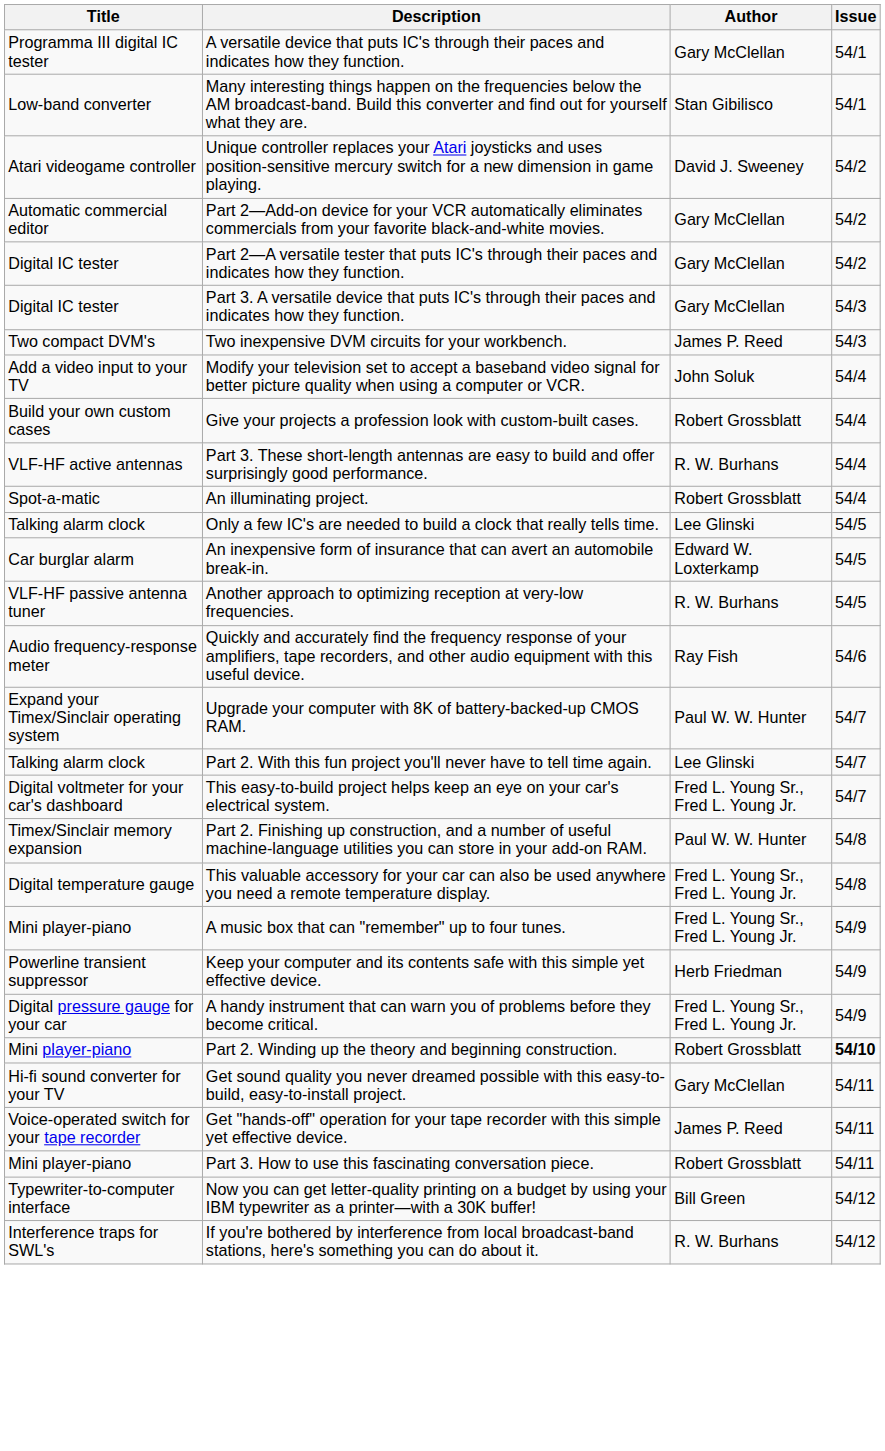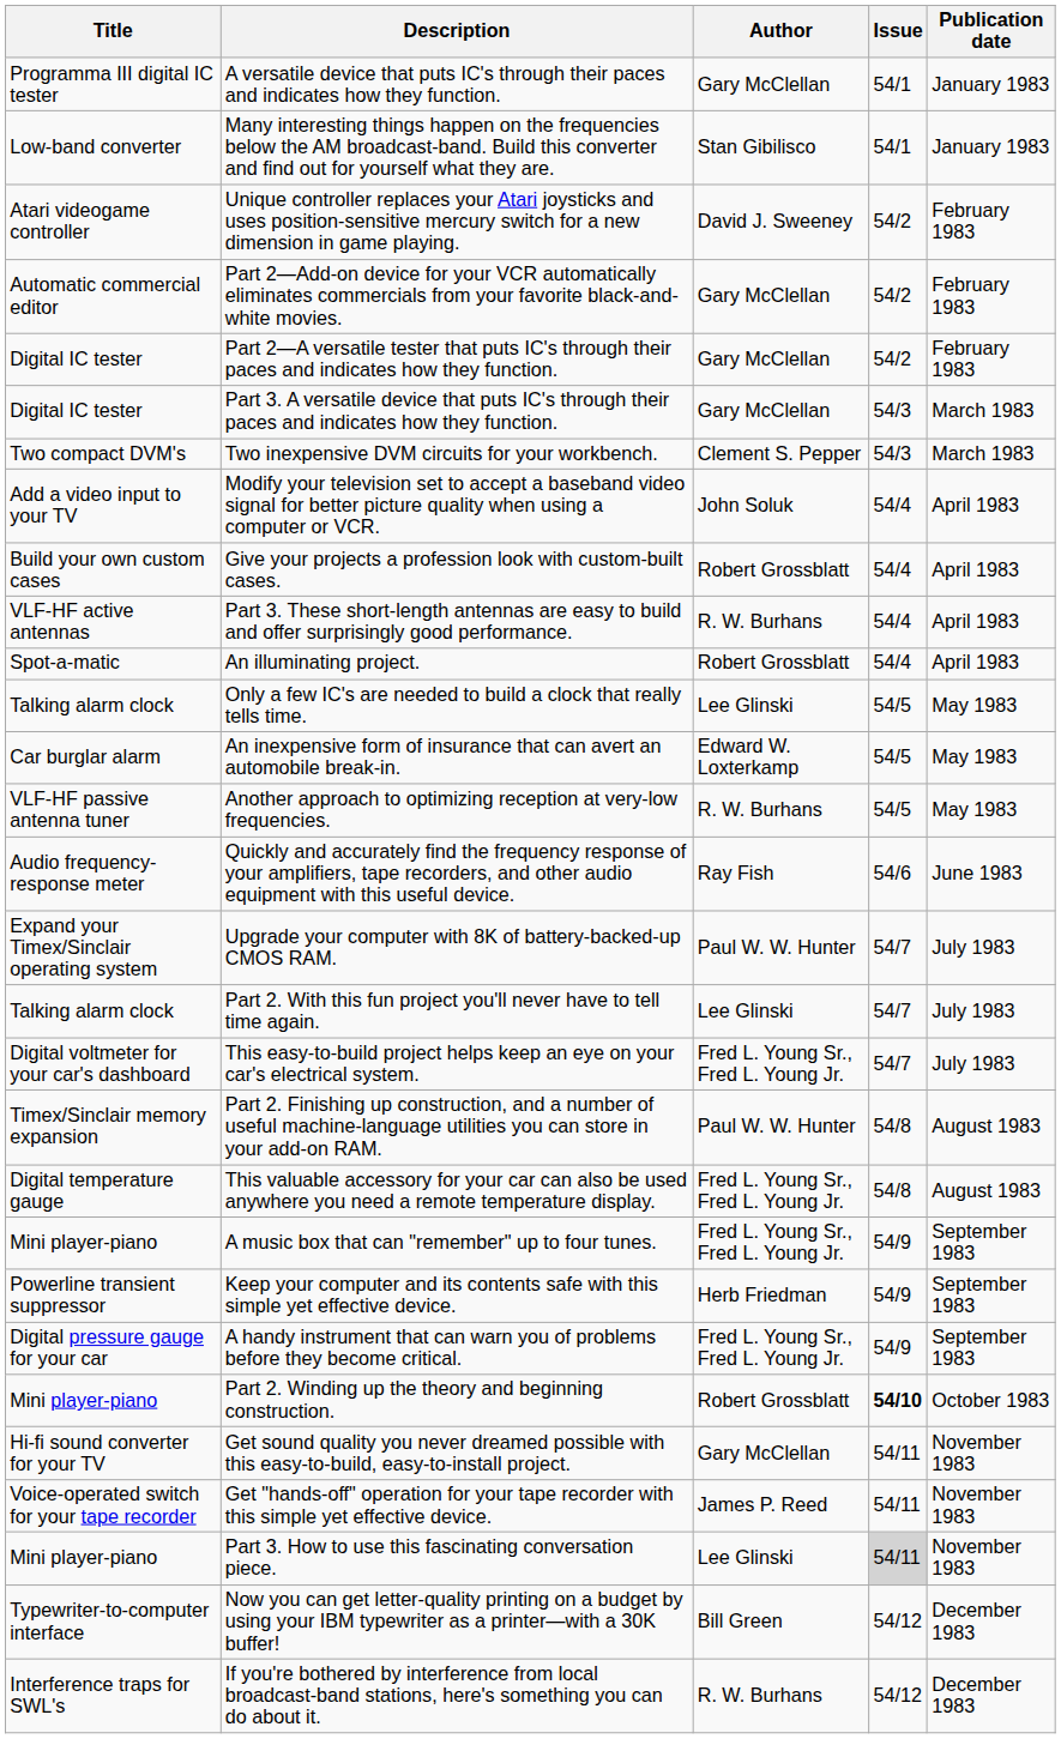+ column: Publication date | January 1983 | January 1983 | February 1983 | February 1983 | February 1983 | March 1983 | March 1983 | April 1983 | April 1983 | April 1983 | April 1983 | May 1983 | May 1983 | May 1983 | June 1983 | July 1983 | July 1983 | July 1983 | August 1983 | August 1983 | September 1983 | September 1983 | September 1983 | October 1983 | November 1983 | November 1983 | November 1983 | December 1983 | December 1983
Two inexpensive DVM circuits for your workbench. | Author: James P. Reed -> Clement S. Pepper
Part 3. How to use this fascinating conversation piece. | Author: Robert Grossblatt -> Lee Glinski
Part 3. How to use this fascinating conversation piece. | Issue: no background -> lightgrey background
